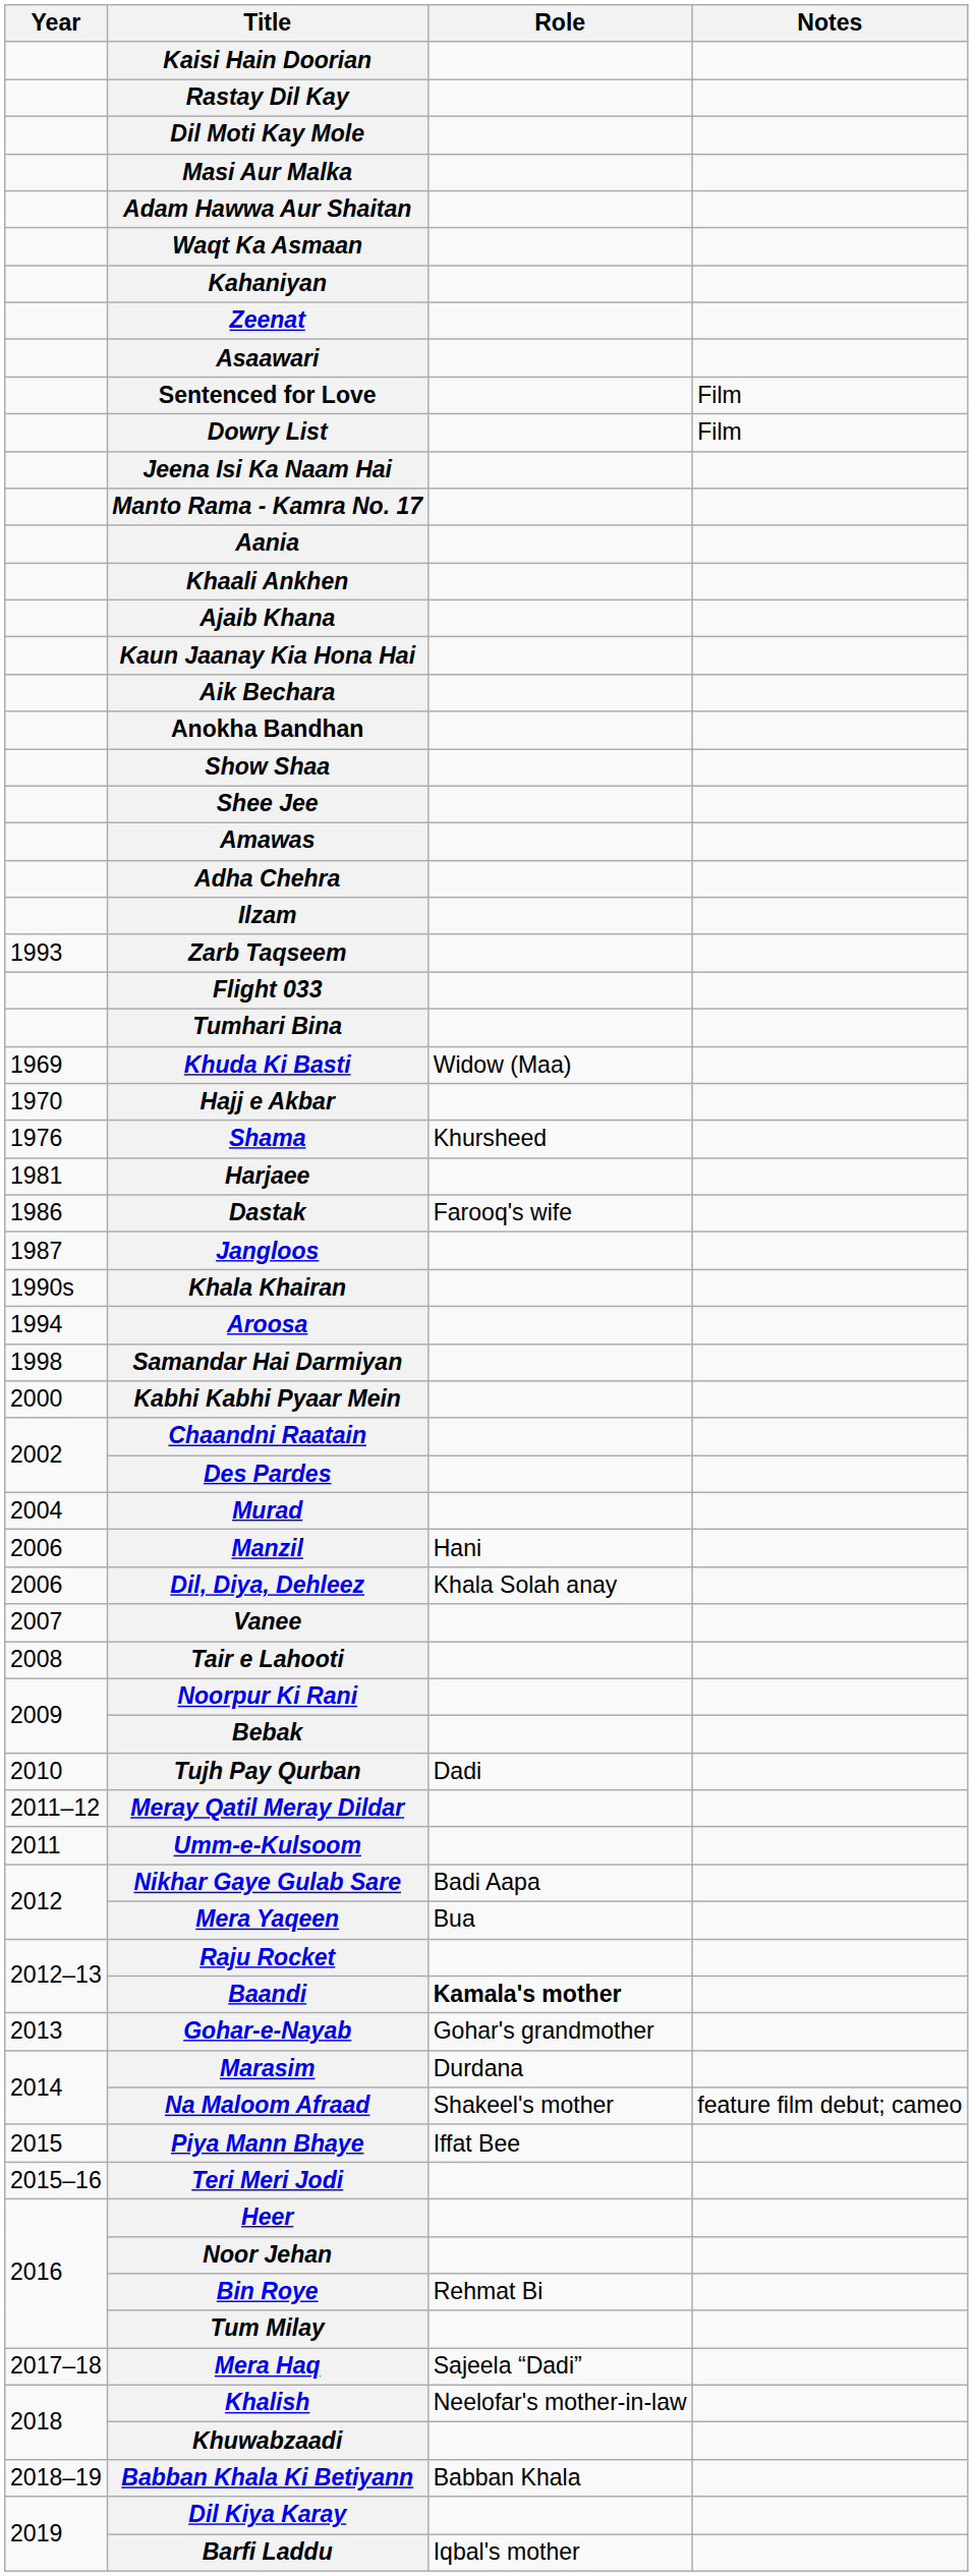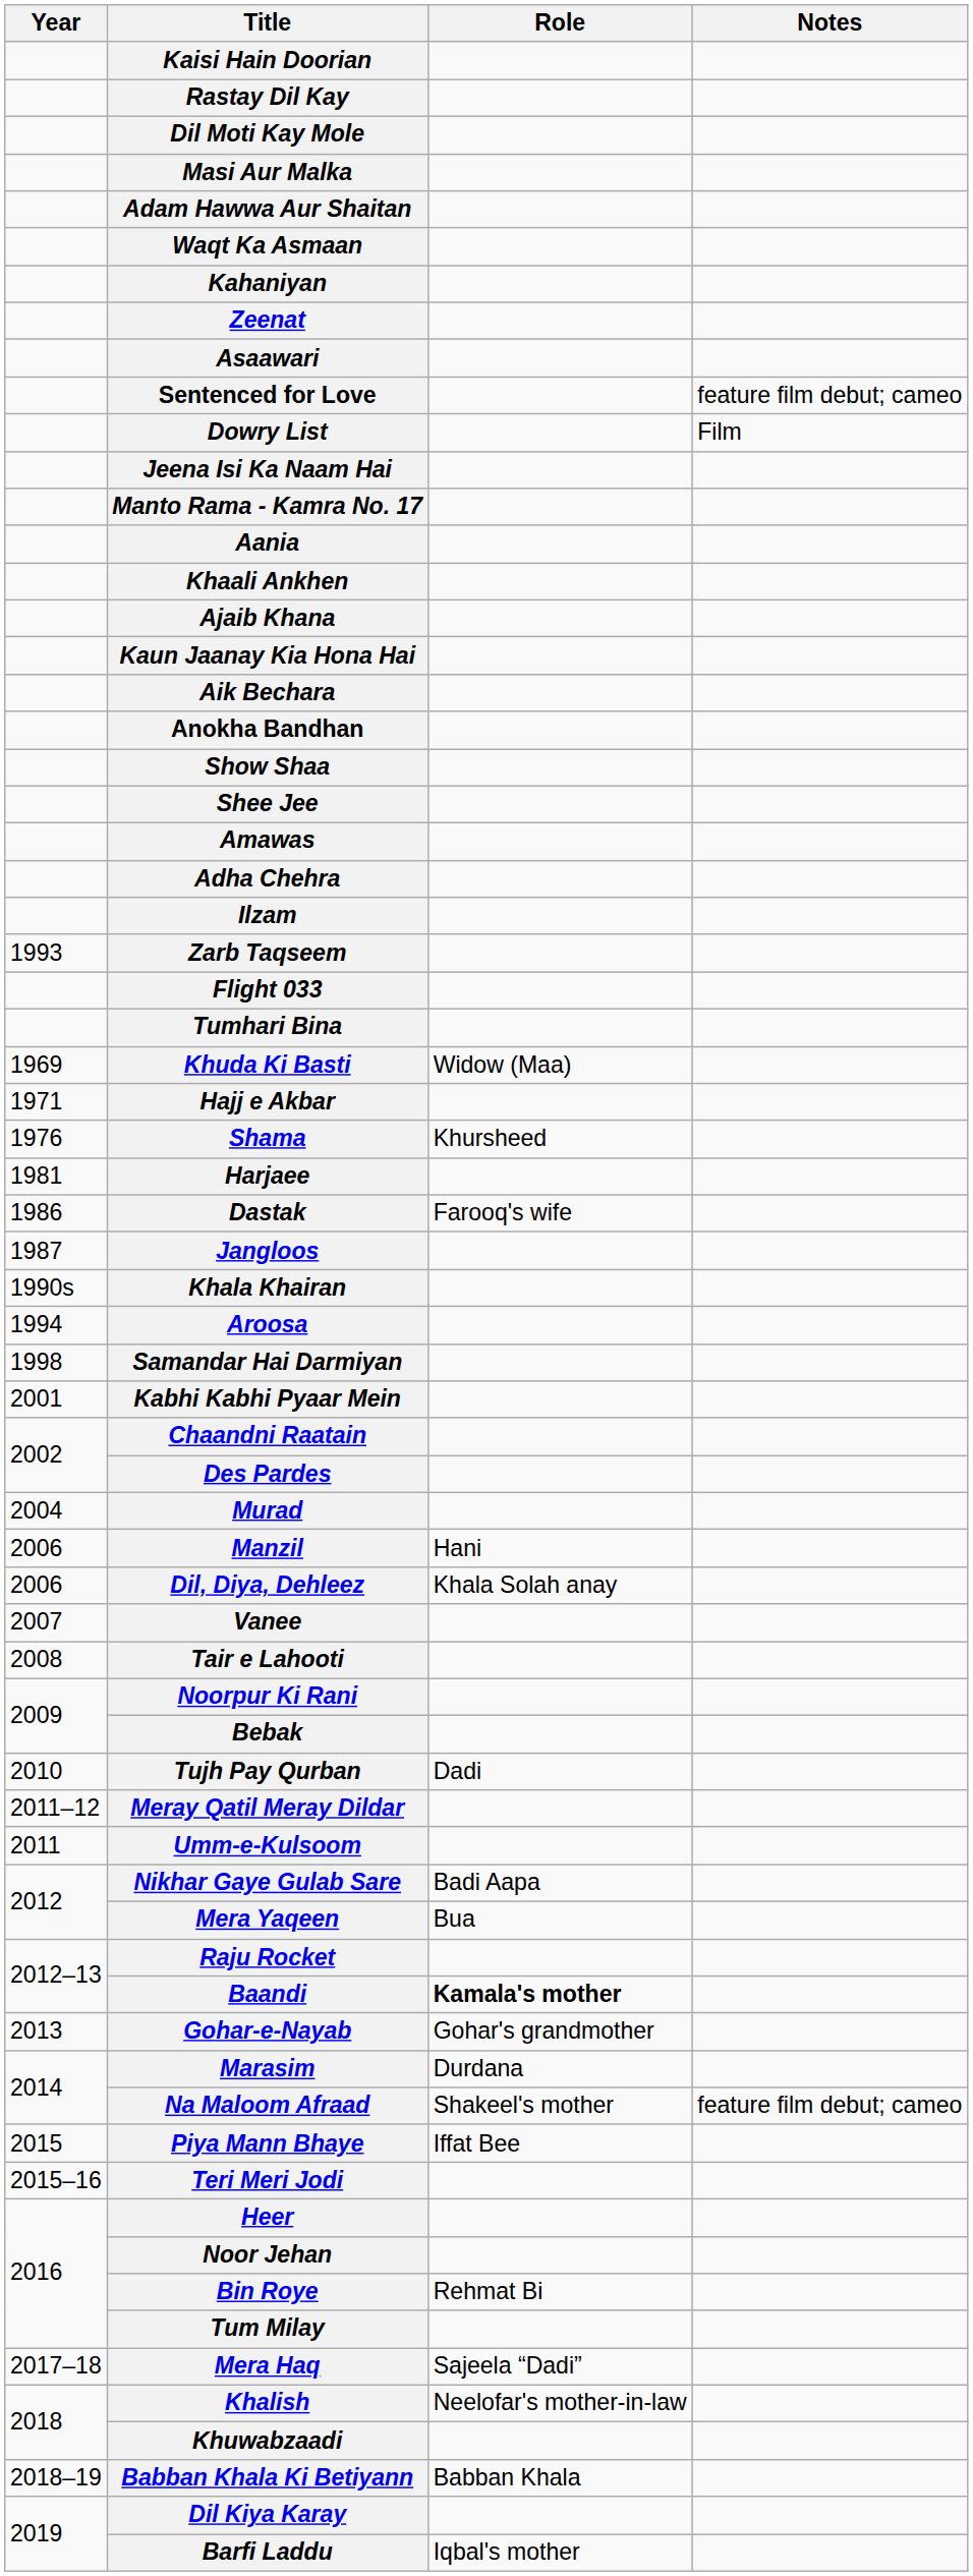Sentenced for Love | Notes: Film -> feature film debut; cameo
Hajj e Akbar | Year: 1970 -> 1971
Kabhi Kabhi Pyaar Mein | Year: 2000 -> 2001
